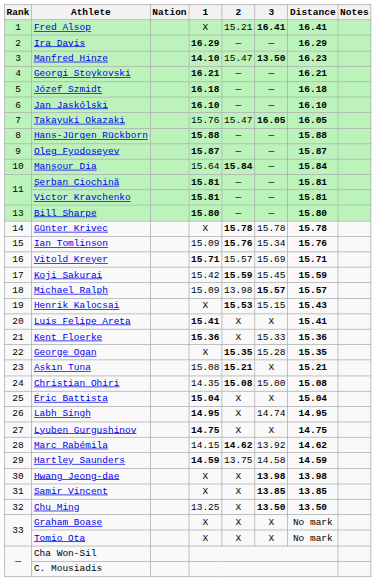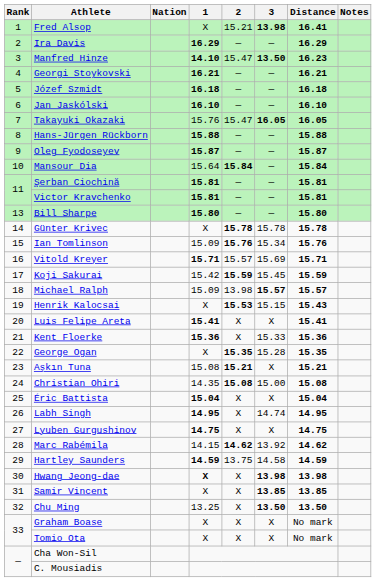Fred Alsop | 3: 16.41 -> 13.98
Hwang Jeong-dae | 1: normal -> bold
